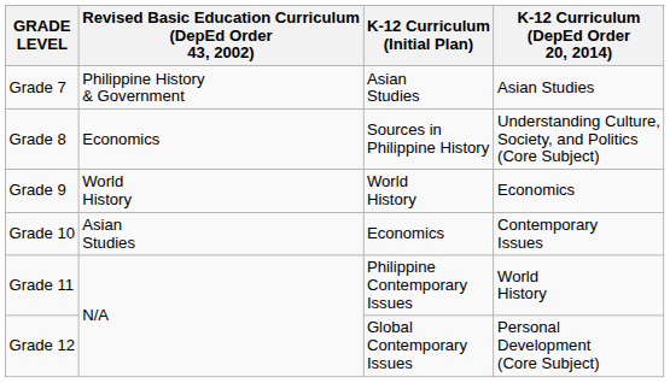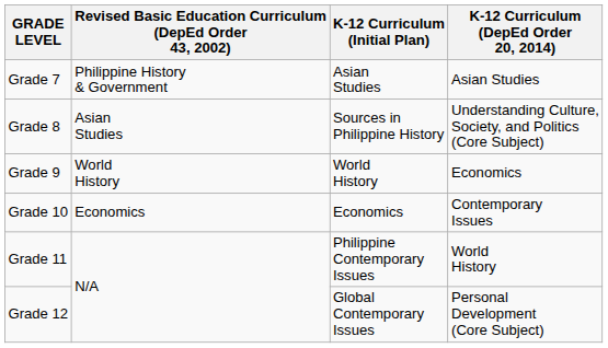Grade 8 | Revised Basic Education Curriculum (DepEd Order 43, 2002): Economics -> Asian Studies
Grade 10 | Revised Basic Education Curriculum (DepEd Order 43, 2002): Asian Studies -> Economics
